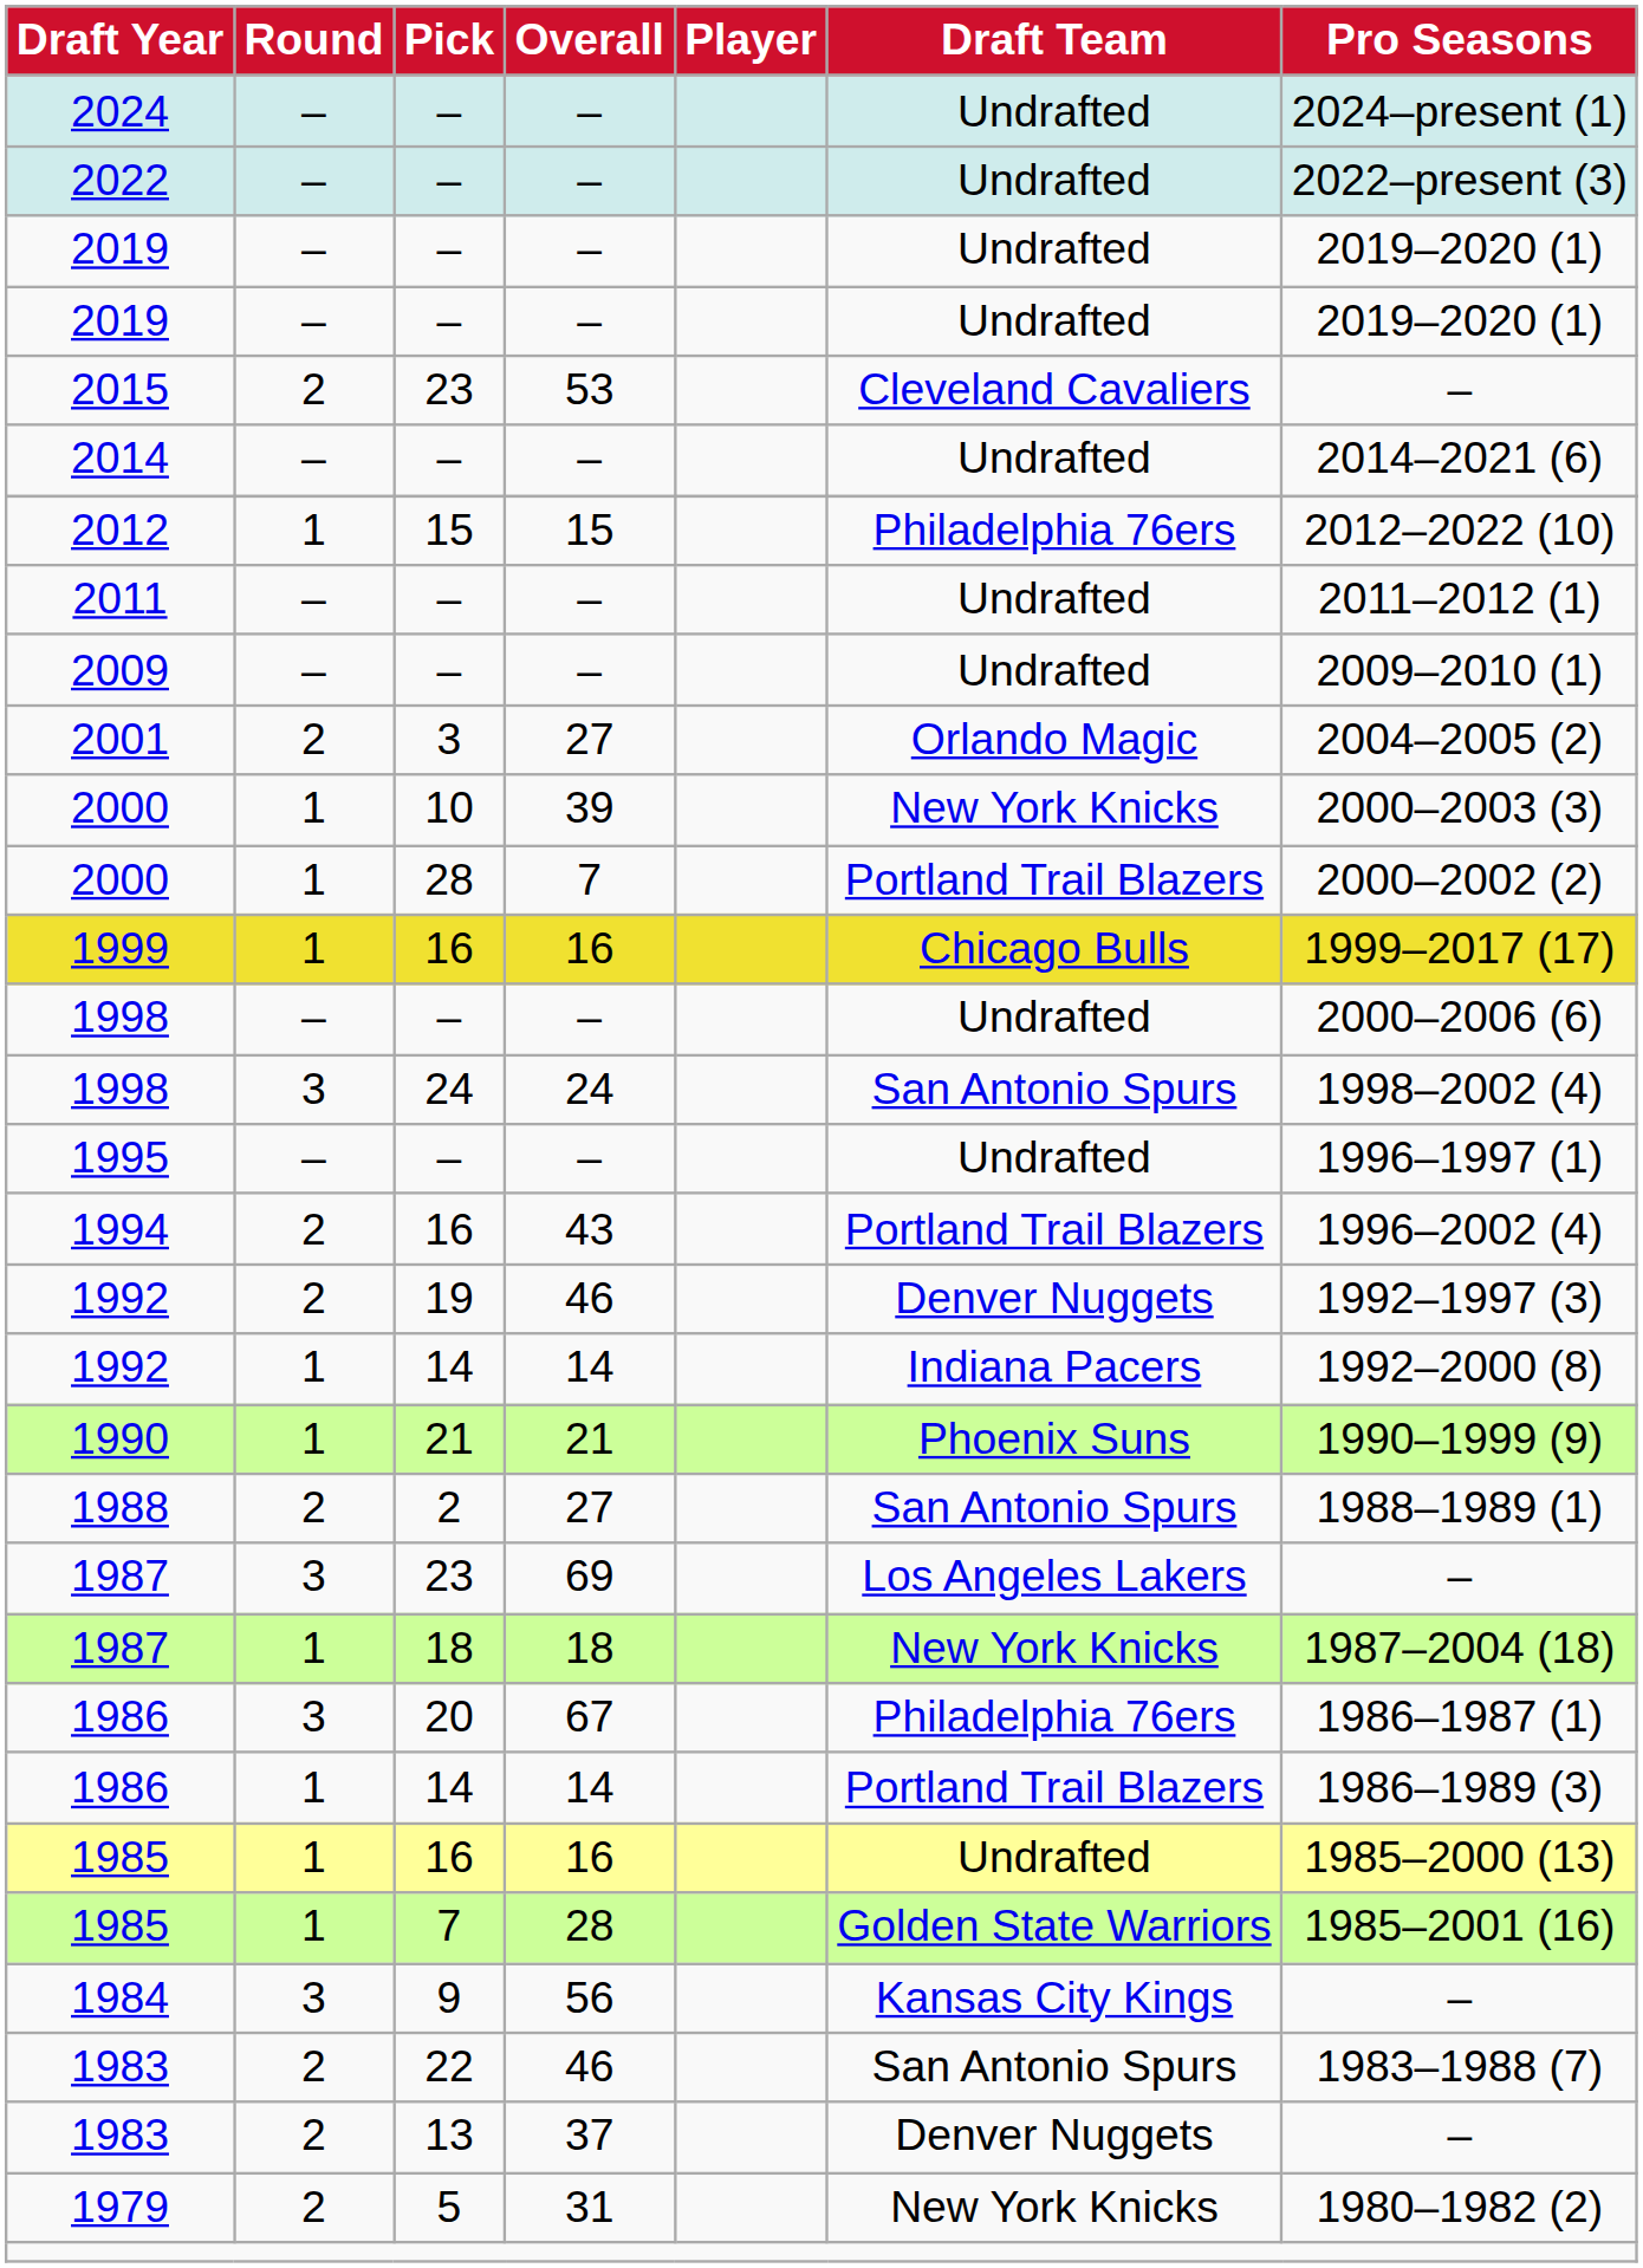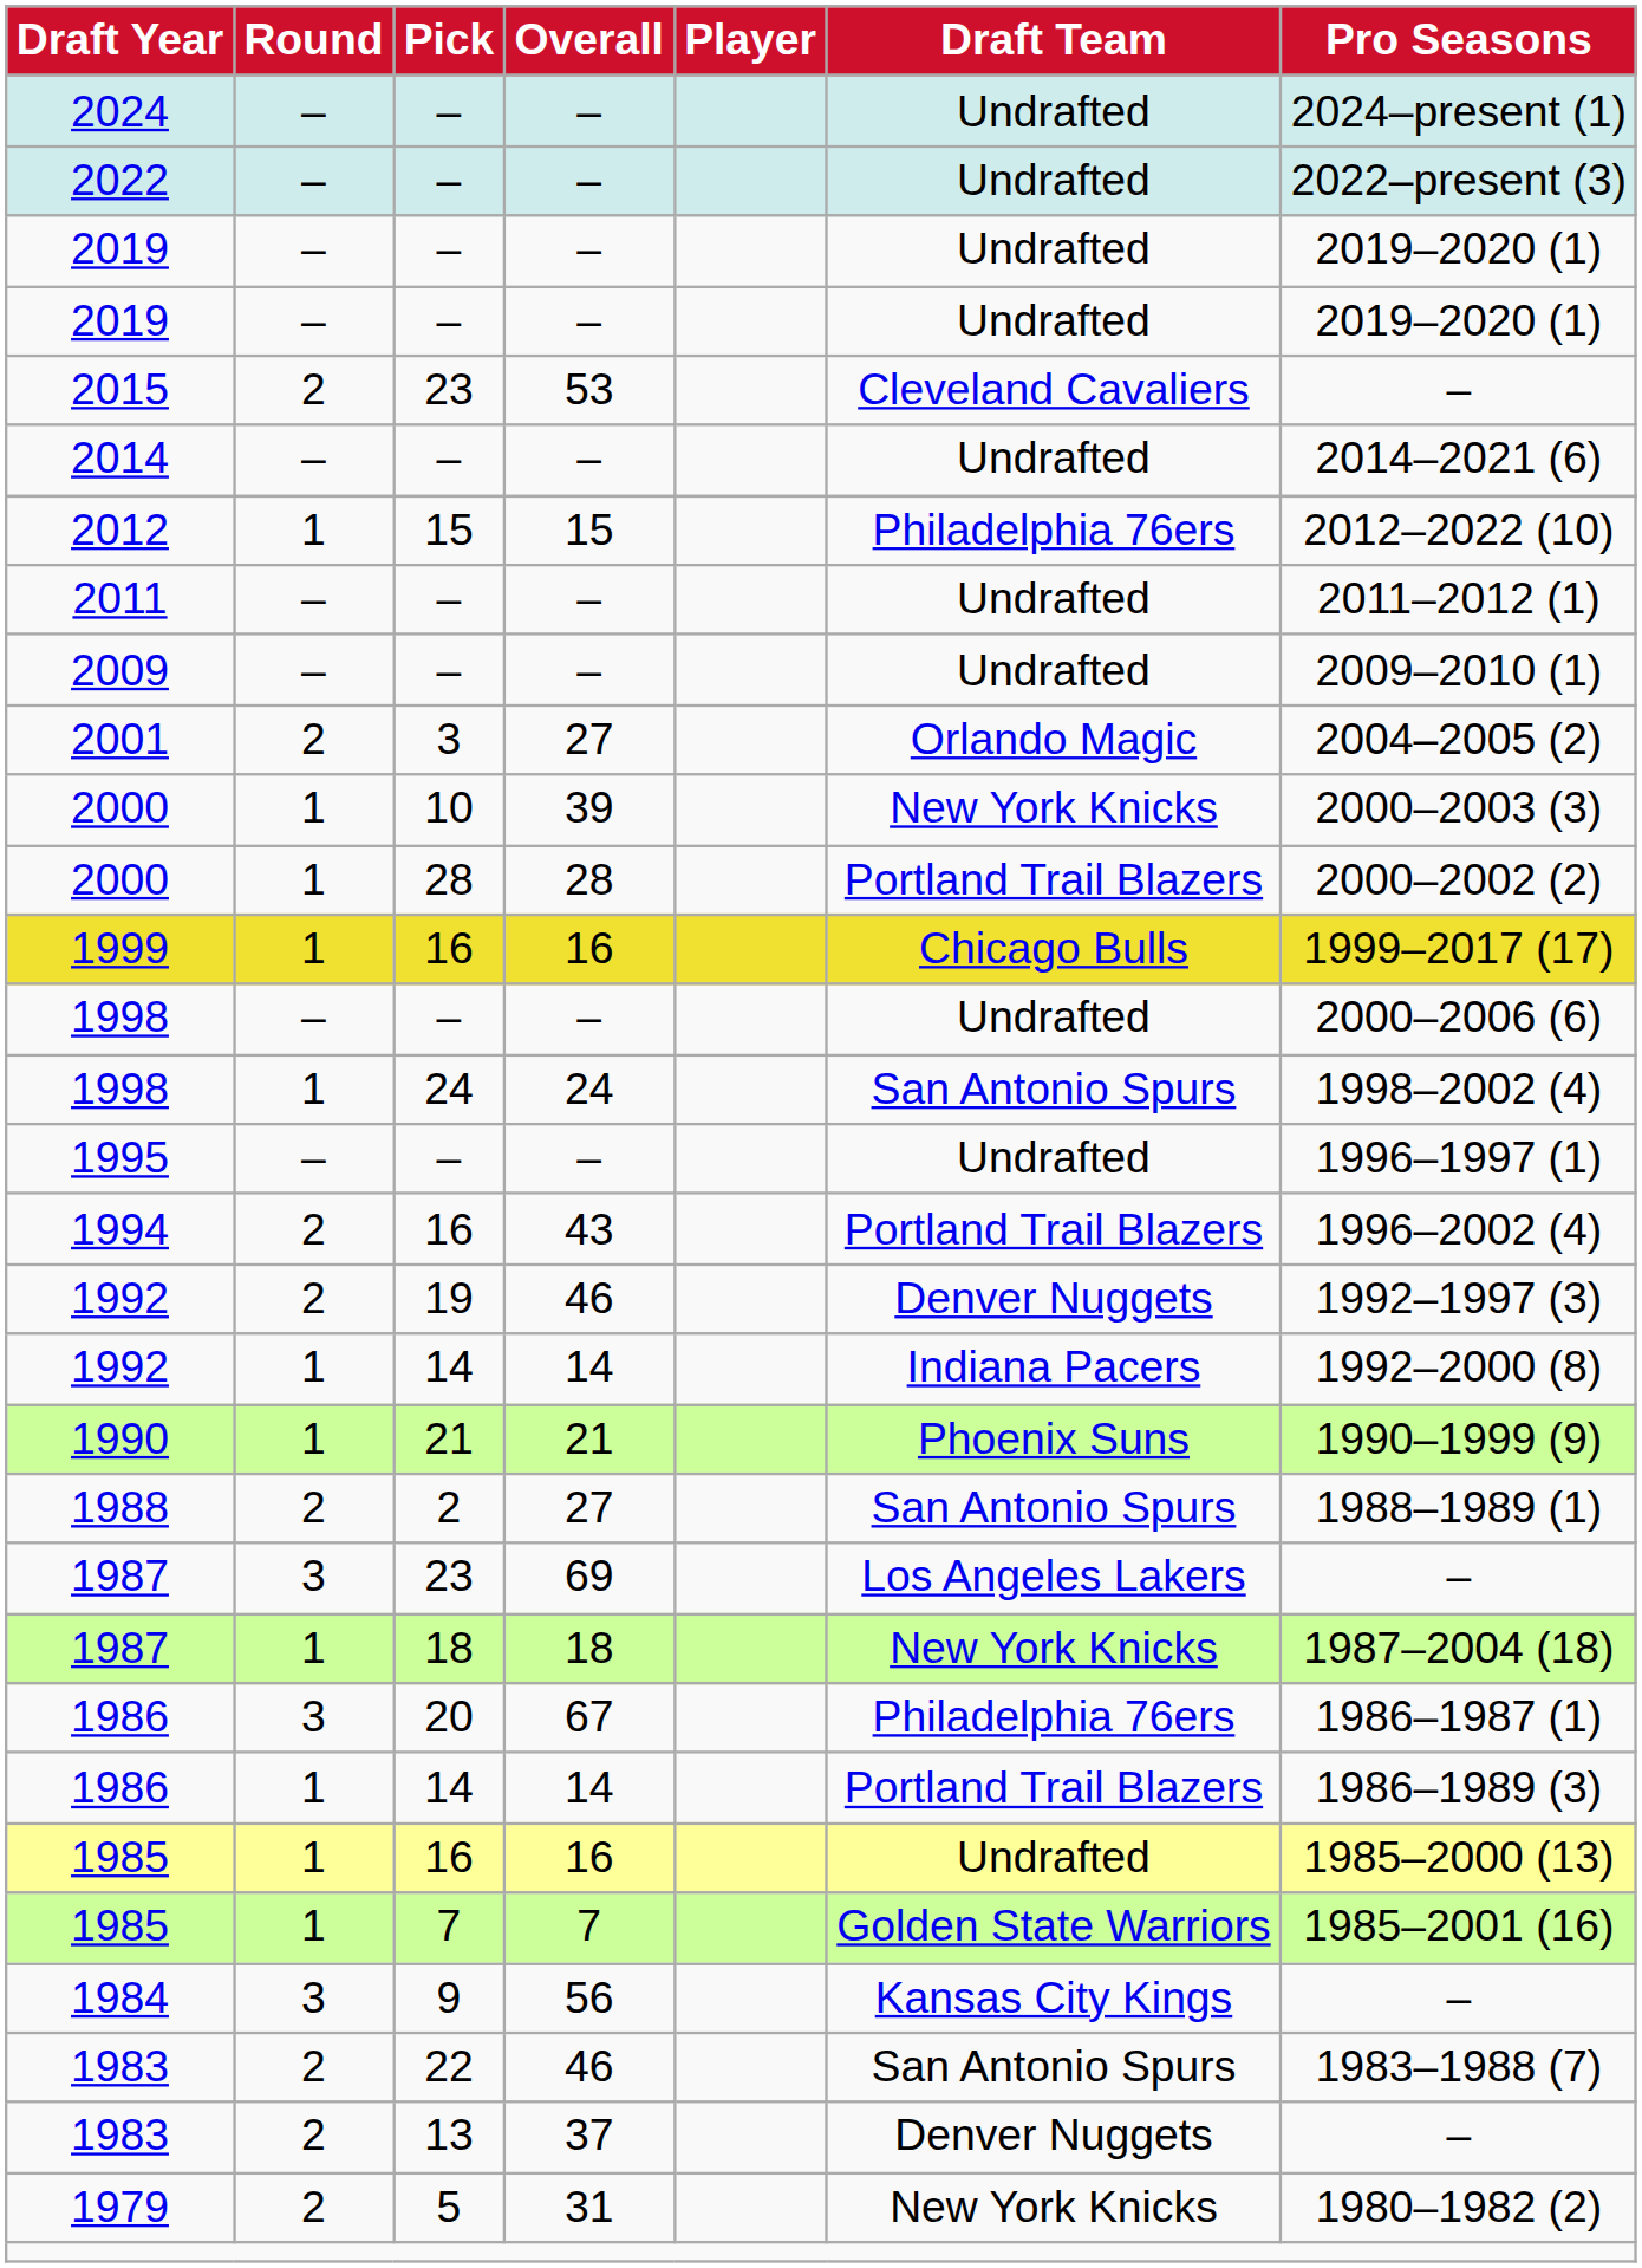2000 / 28 | Overall: 7 -> 28
1998 / 24 | Round: 3 -> 1
1985 / 7 | Overall: 28 -> 7
